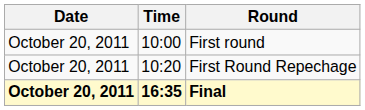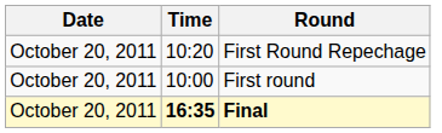rows swapped: First round <-> First Round Repechage
Final | Date: bold -> normal
